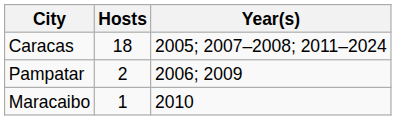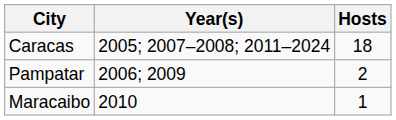columns swapped: Hosts <-> Year(s)
